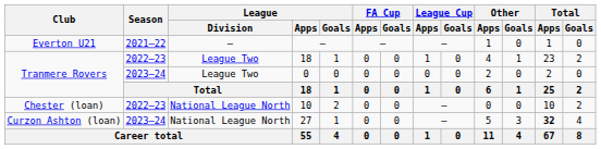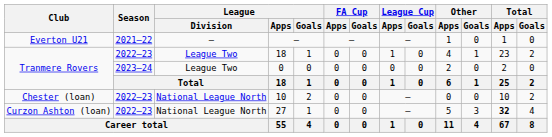27 | Season: 2023–24 -> 2022–23
